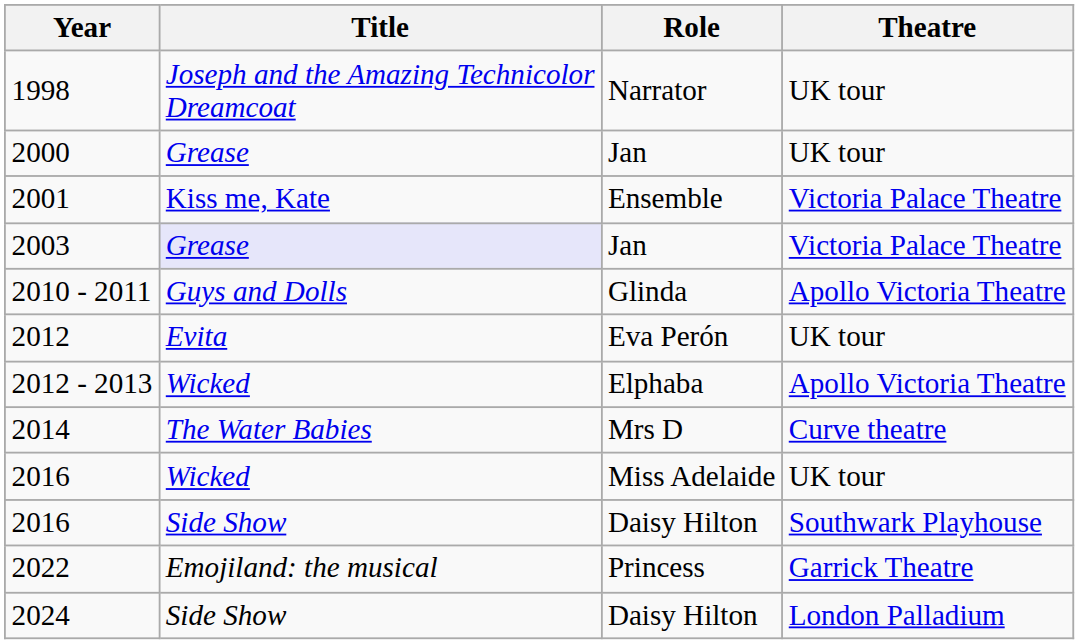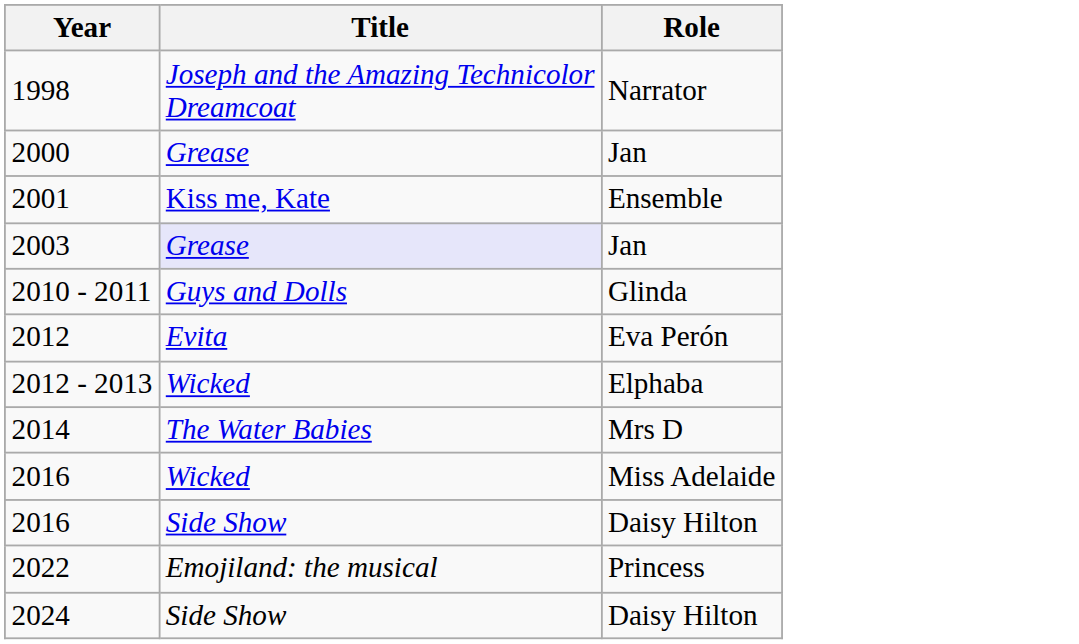- column: Theatre | UK tour | UK tour | Victoria Palace Theatre | Victoria Palace Theatre | Apollo Victoria Theatre | UK tour | Apollo Victoria Theatre | Curve theatre | UK tour | Southwark Playhouse | Garrick Theatre | London Palladium
